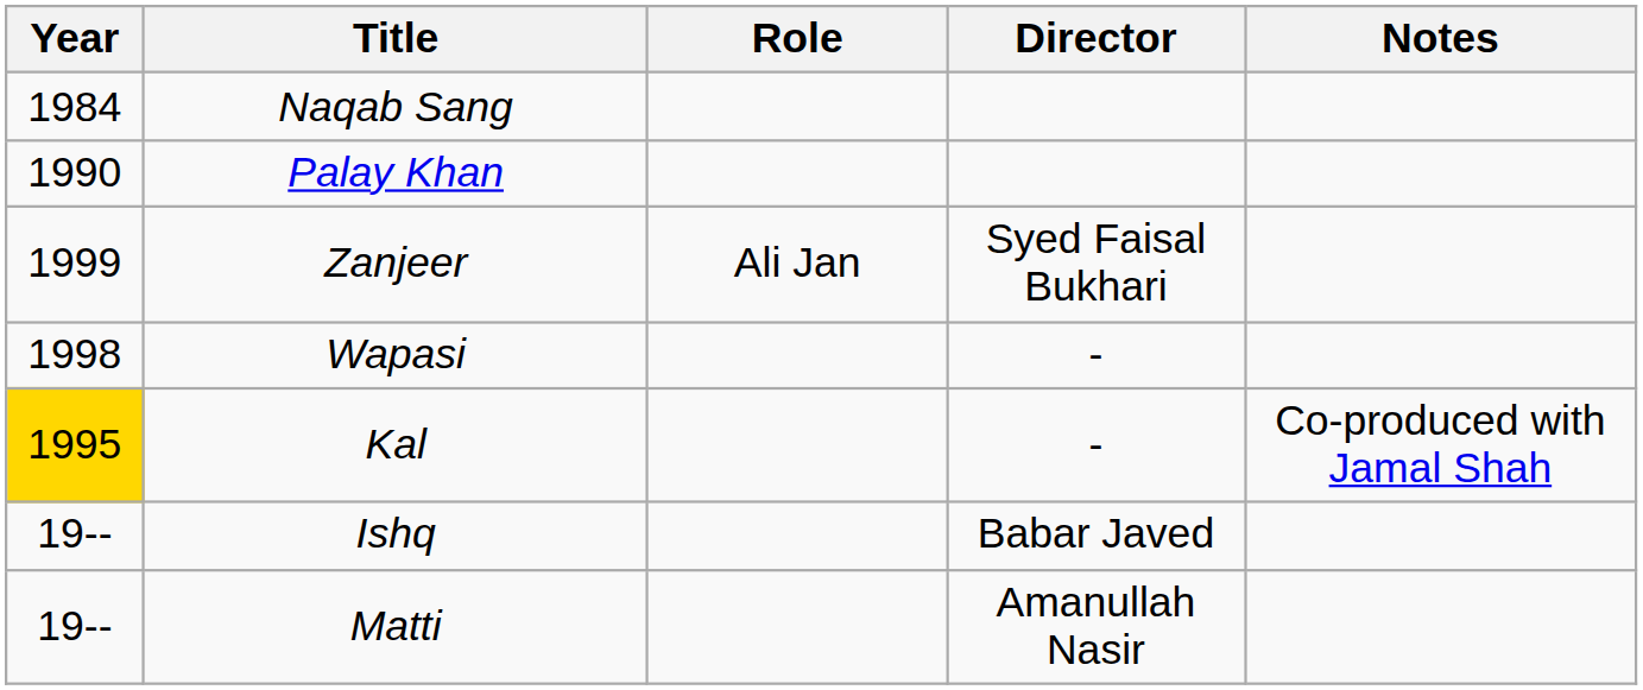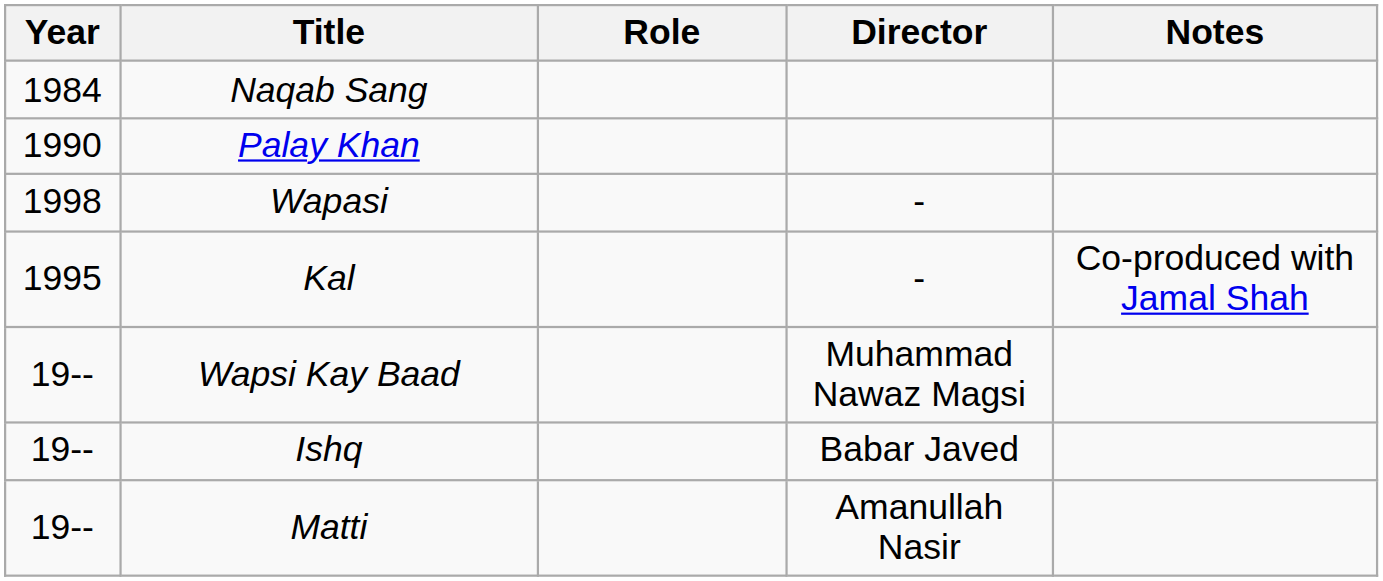- row: 1999 | Zanjeer | Ali Jan | Syed Faisal Bukhari
Kal | Year: gold background -> no background
+ row: 19-- | Wapsi Kay Baad | Muhammad Nawaz Magsi
